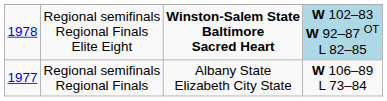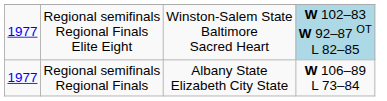Regional semifinals Regional Finals Elite Eight | column 1: 1978 -> 1977
Regional semifinals Regional Finals Elite Eight | column 3: bold -> normal
